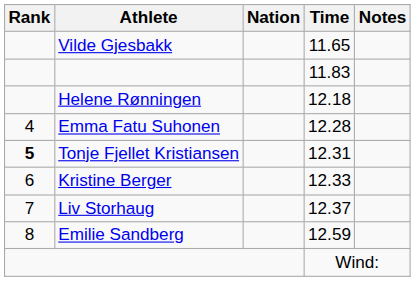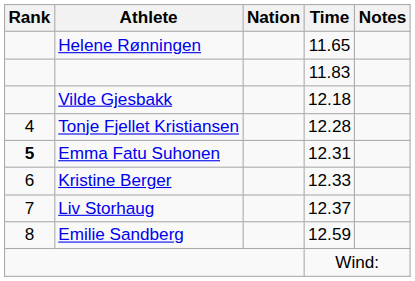11.65 | Athlete: Vilde Gjesbakk -> Helene Rønningen
12.18 | Athlete: Helene Rønningen -> Vilde Gjesbakk
12.28 | Athlete: Emma Fatu Suhonen -> Tonje Fjellet Kristiansen
12.31 | Athlete: Tonje Fjellet Kristiansen -> Emma Fatu Suhonen
